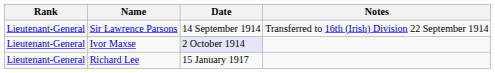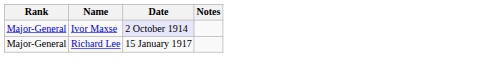- row: Lieutenant-General | Sir Lawrence Parsons | 14 September 1914 | Transferred to 16th (Irish) Division 22 September 1914
Ivor Maxse | Rank: Lieutenant-General -> Major-General
Richard Lee | Rank: Lieutenant-General -> Major-General
